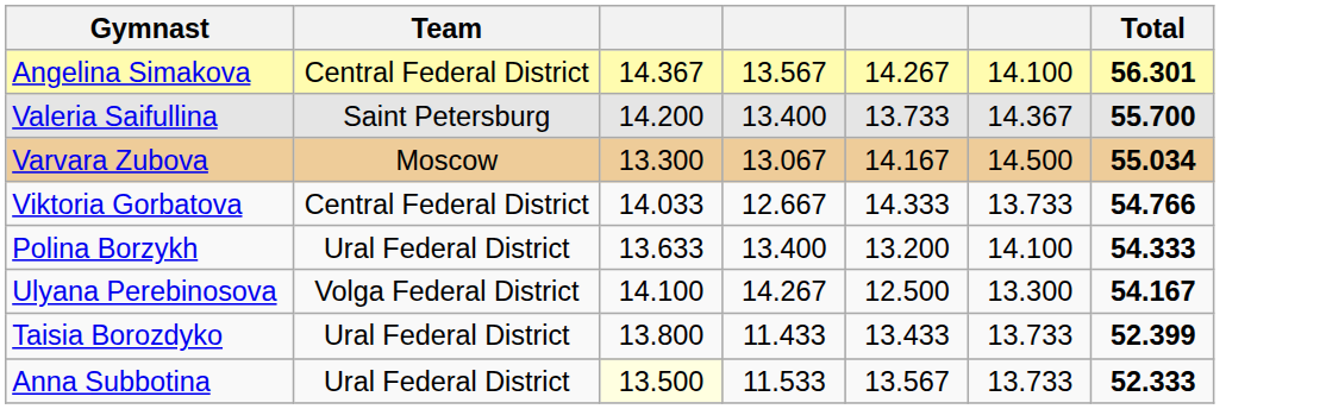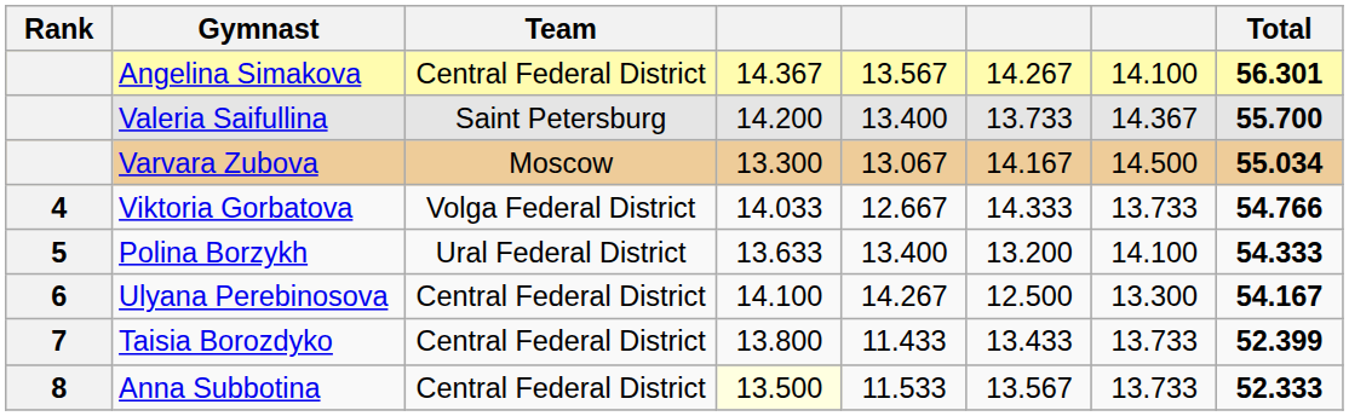+ column: Rank | 4 | 5 | 6 | 7 | 8
Viktoria Gorbatova | Team: Central Federal District -> Volga Federal District
Ulyana Perebinosova | Team: Volga Federal District -> Central Federal District
Taisia Borozdyko | Team: Ural Federal District -> Central Federal District
Anna Subbotina | Team: Ural Federal District -> Central Federal District
